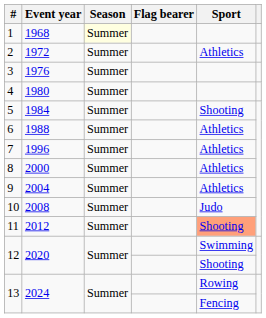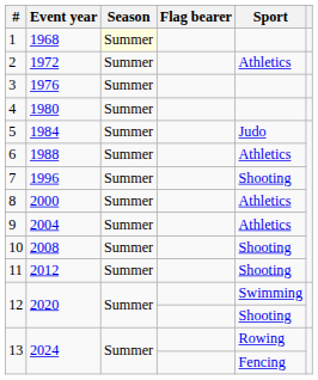5 | Sport: Shooting -> Judo
7 | Sport: Athletics -> Shooting
10 | Sport: Judo -> Shooting
11 | Sport: lightsalmon background -> no background
